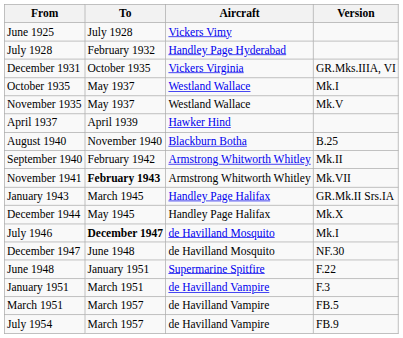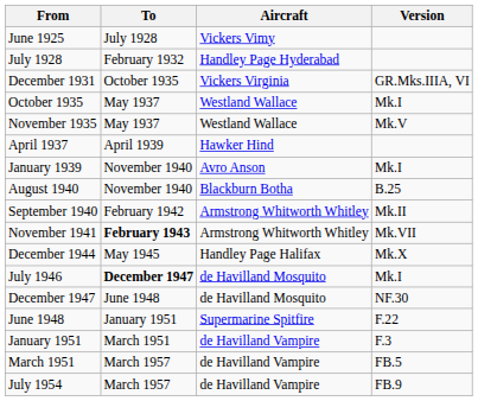+ row: January 1939 | November 1940 | Avro Anson | Mk.I
- row: January 1943 | March 1945 | Handley Page Halifax | GR.Mk.II Srs.IA
